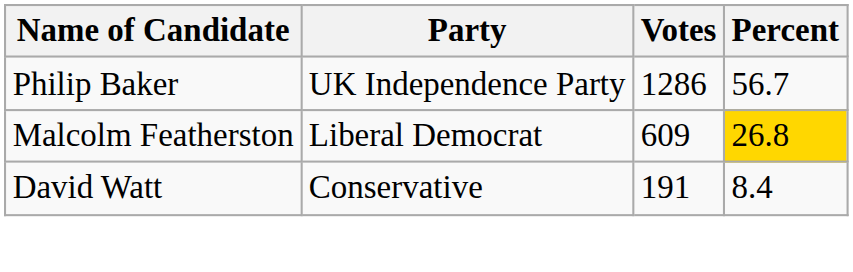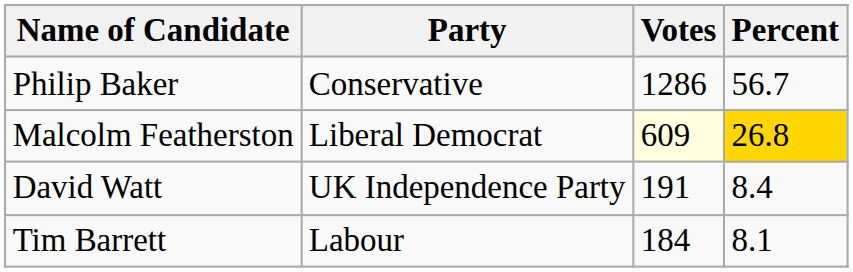Philip Baker | Party: UK Independence Party -> Conservative
Malcolm Featherston | Votes: no background -> lightyellow background
David Watt | Party: Conservative -> UK Independence Party
+ row: Tim Barrett | Labour | 184 | 8.1
